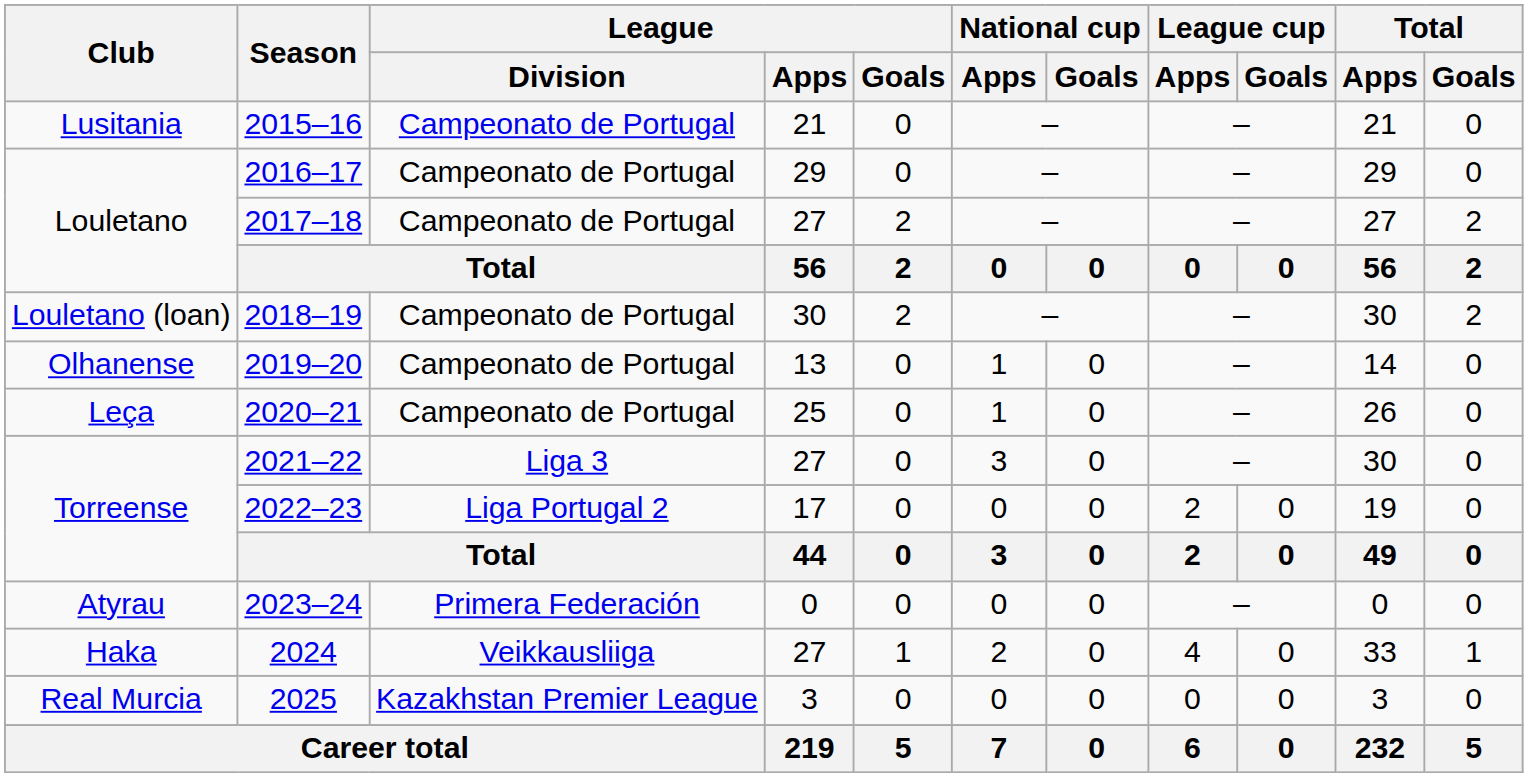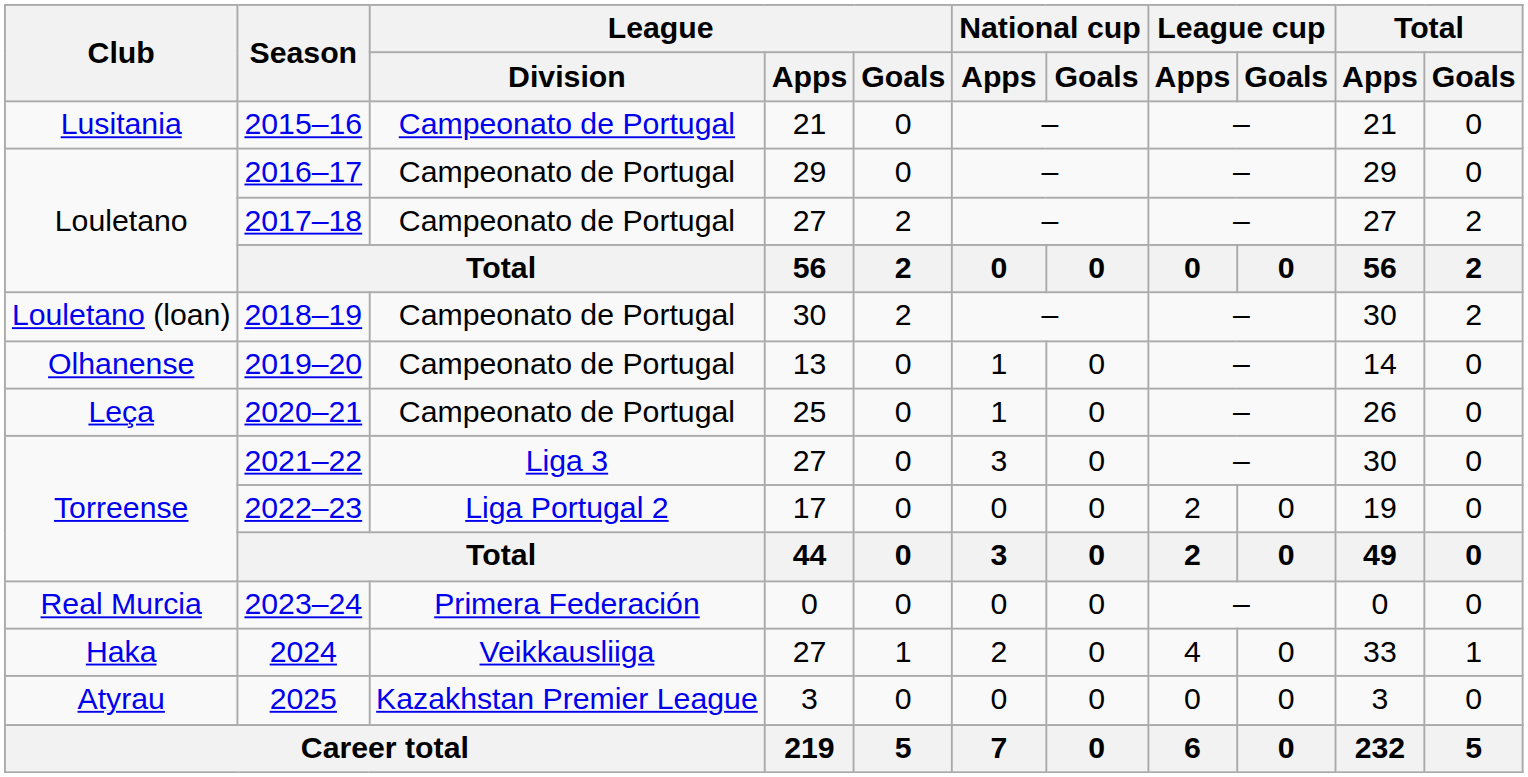2023–24 | Club: Atyrau -> Real Murcia
2025 | Club: Real Murcia -> Atyrau
